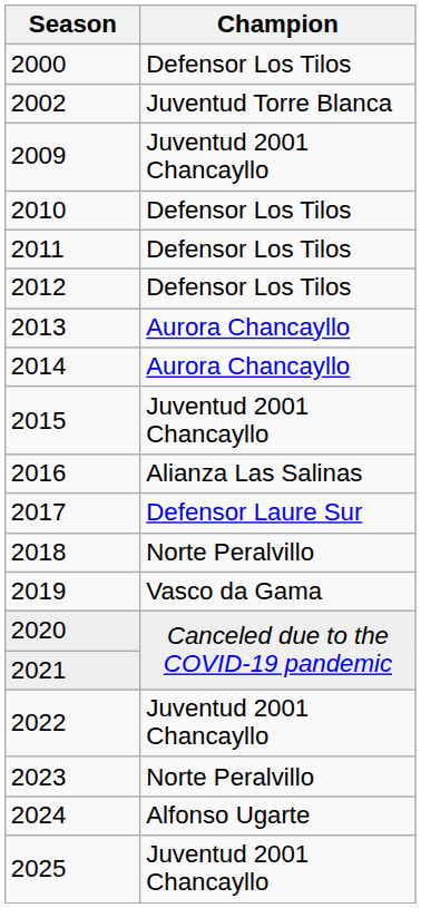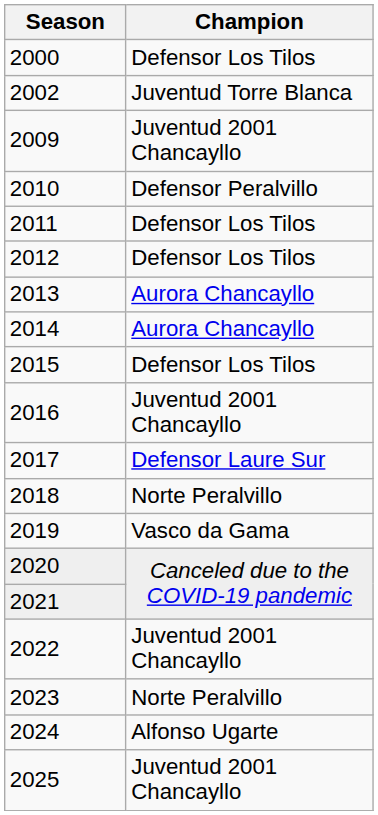2010 | Champion: Defensor Los Tilos -> Defensor Peralvillo
2015 | Champion: Juventud 2001 Chancayllo -> Defensor Los Tilos
2016 | Champion: Alianza Las Salinas -> Juventud 2001 Chancayllo
